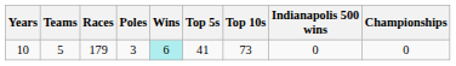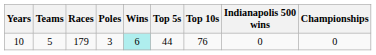10 | Top 5s: 41 -> 44
10 | Top 10s: 73 -> 76
